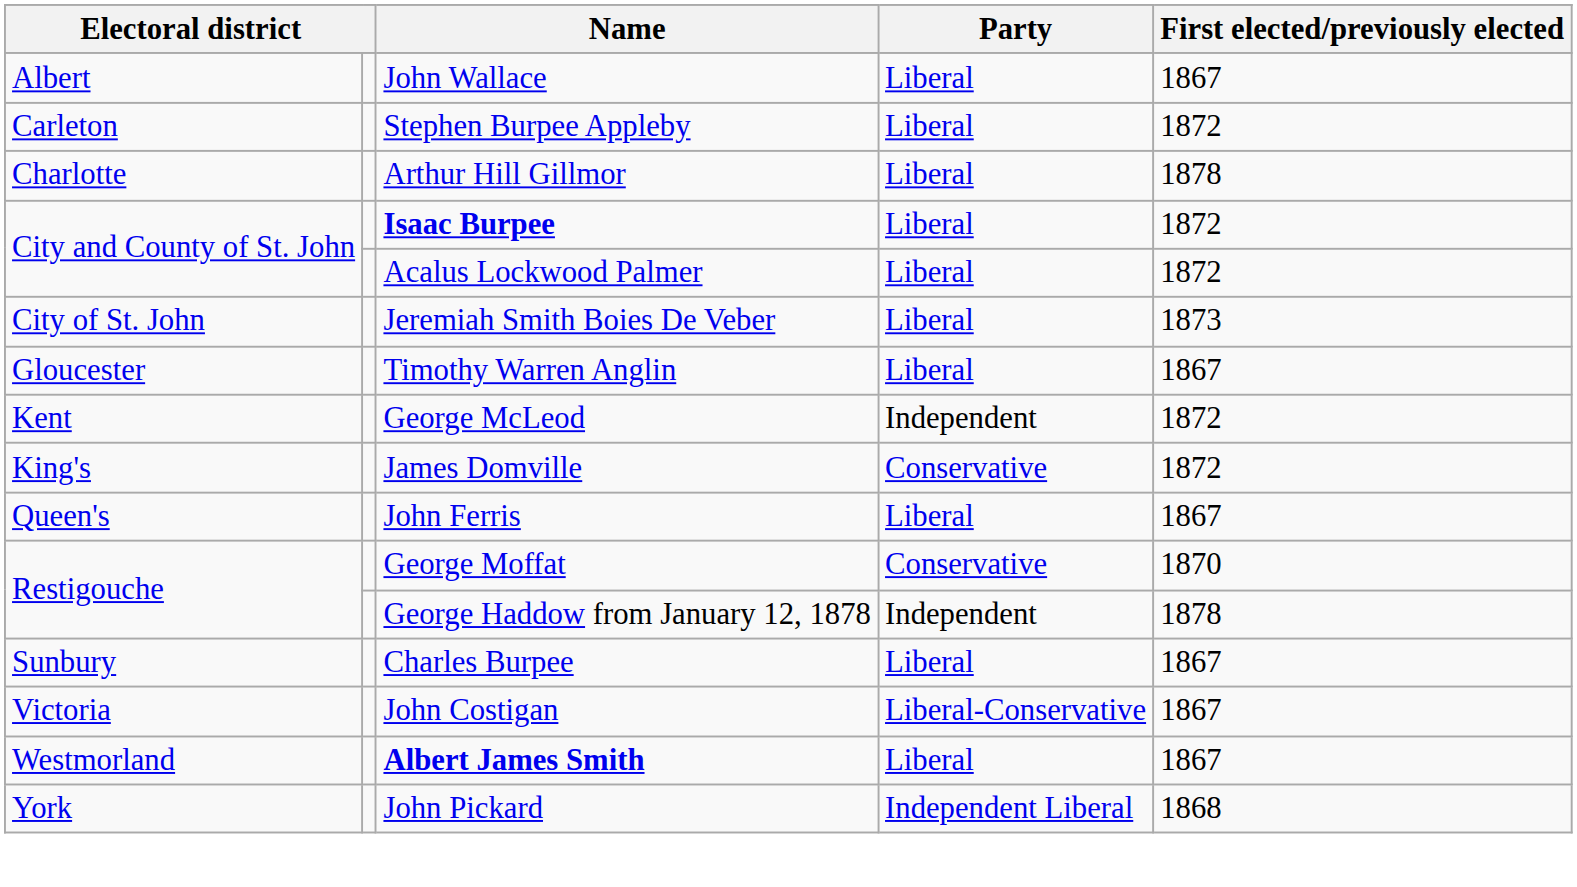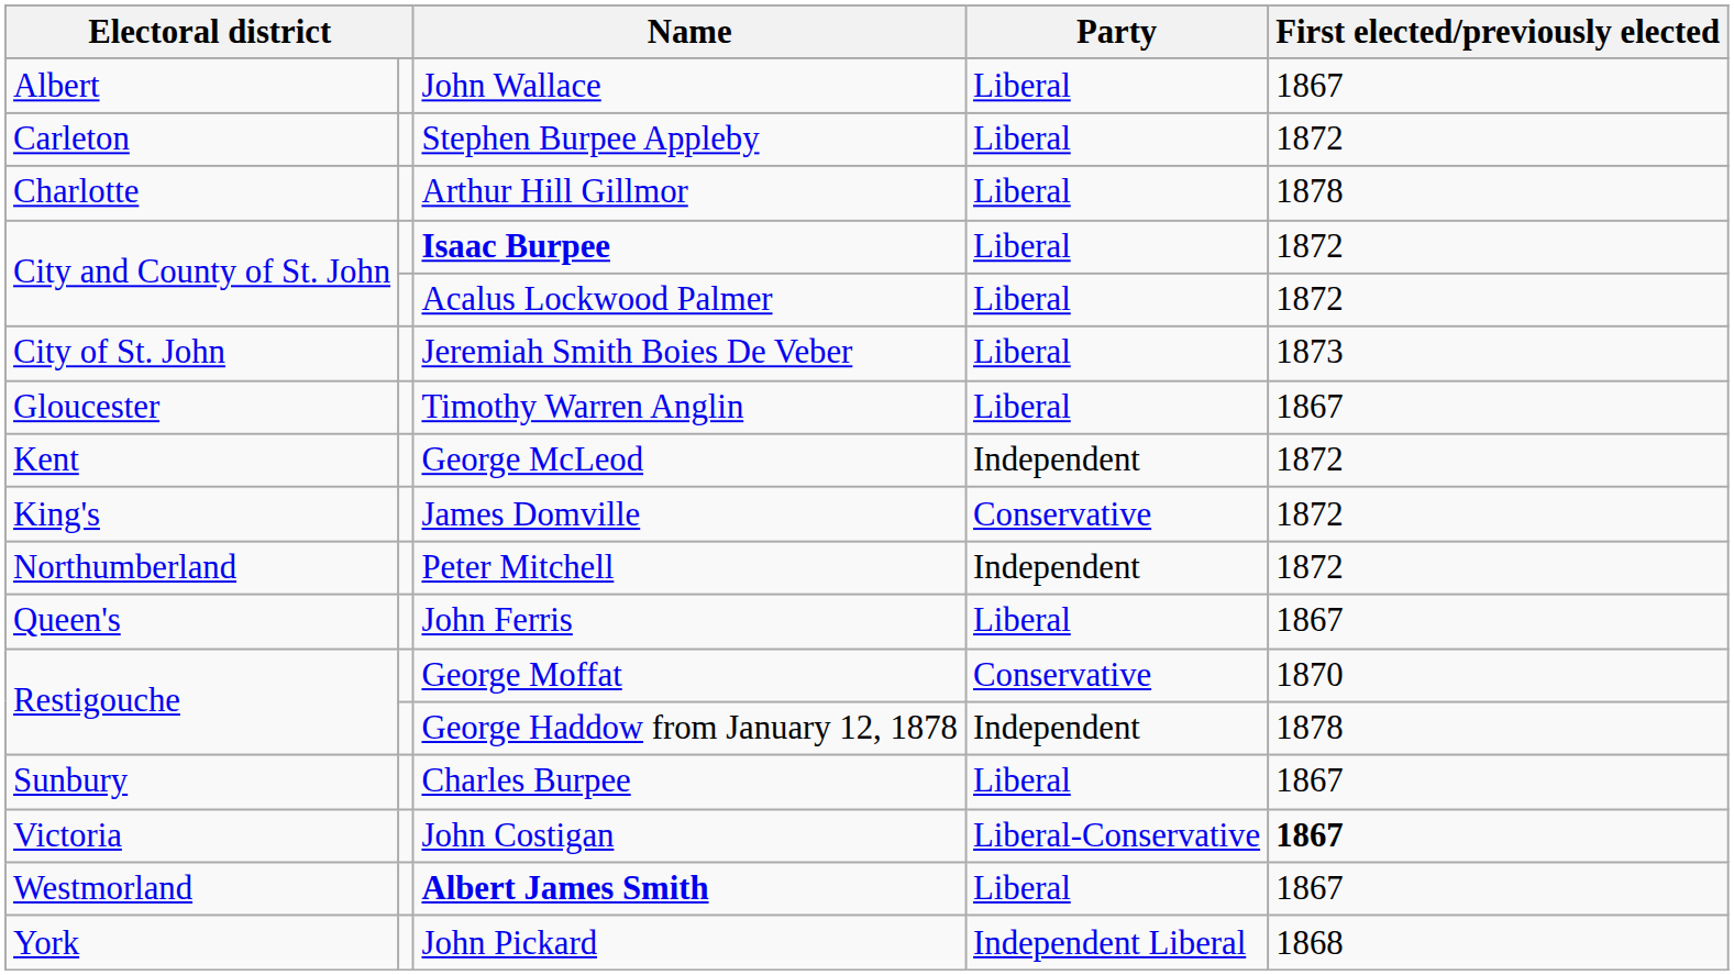+ row: Northumberland | Peter Mitchell | Independent | 1872
John Costigan | First elected/previously elected: normal -> bold
